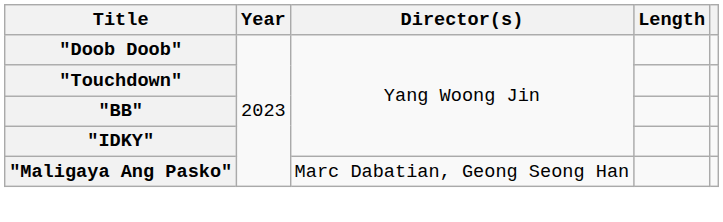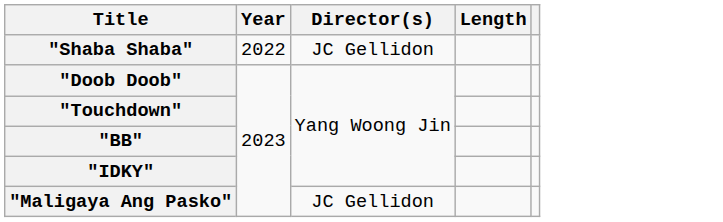+ row: "Shaba Shaba" | 2022 | JC Gellidon
"Maligaya Ang Pasko" | Director(s): Marc Dabatian, Geong Seong Han -> JC Gellidon
